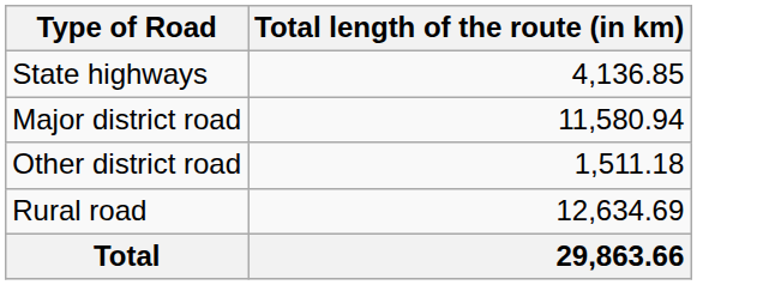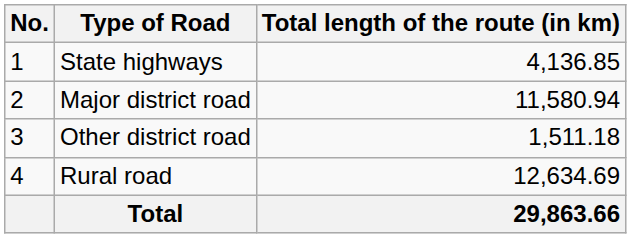+ column: No. | 1 | 2 | 3 | 4
